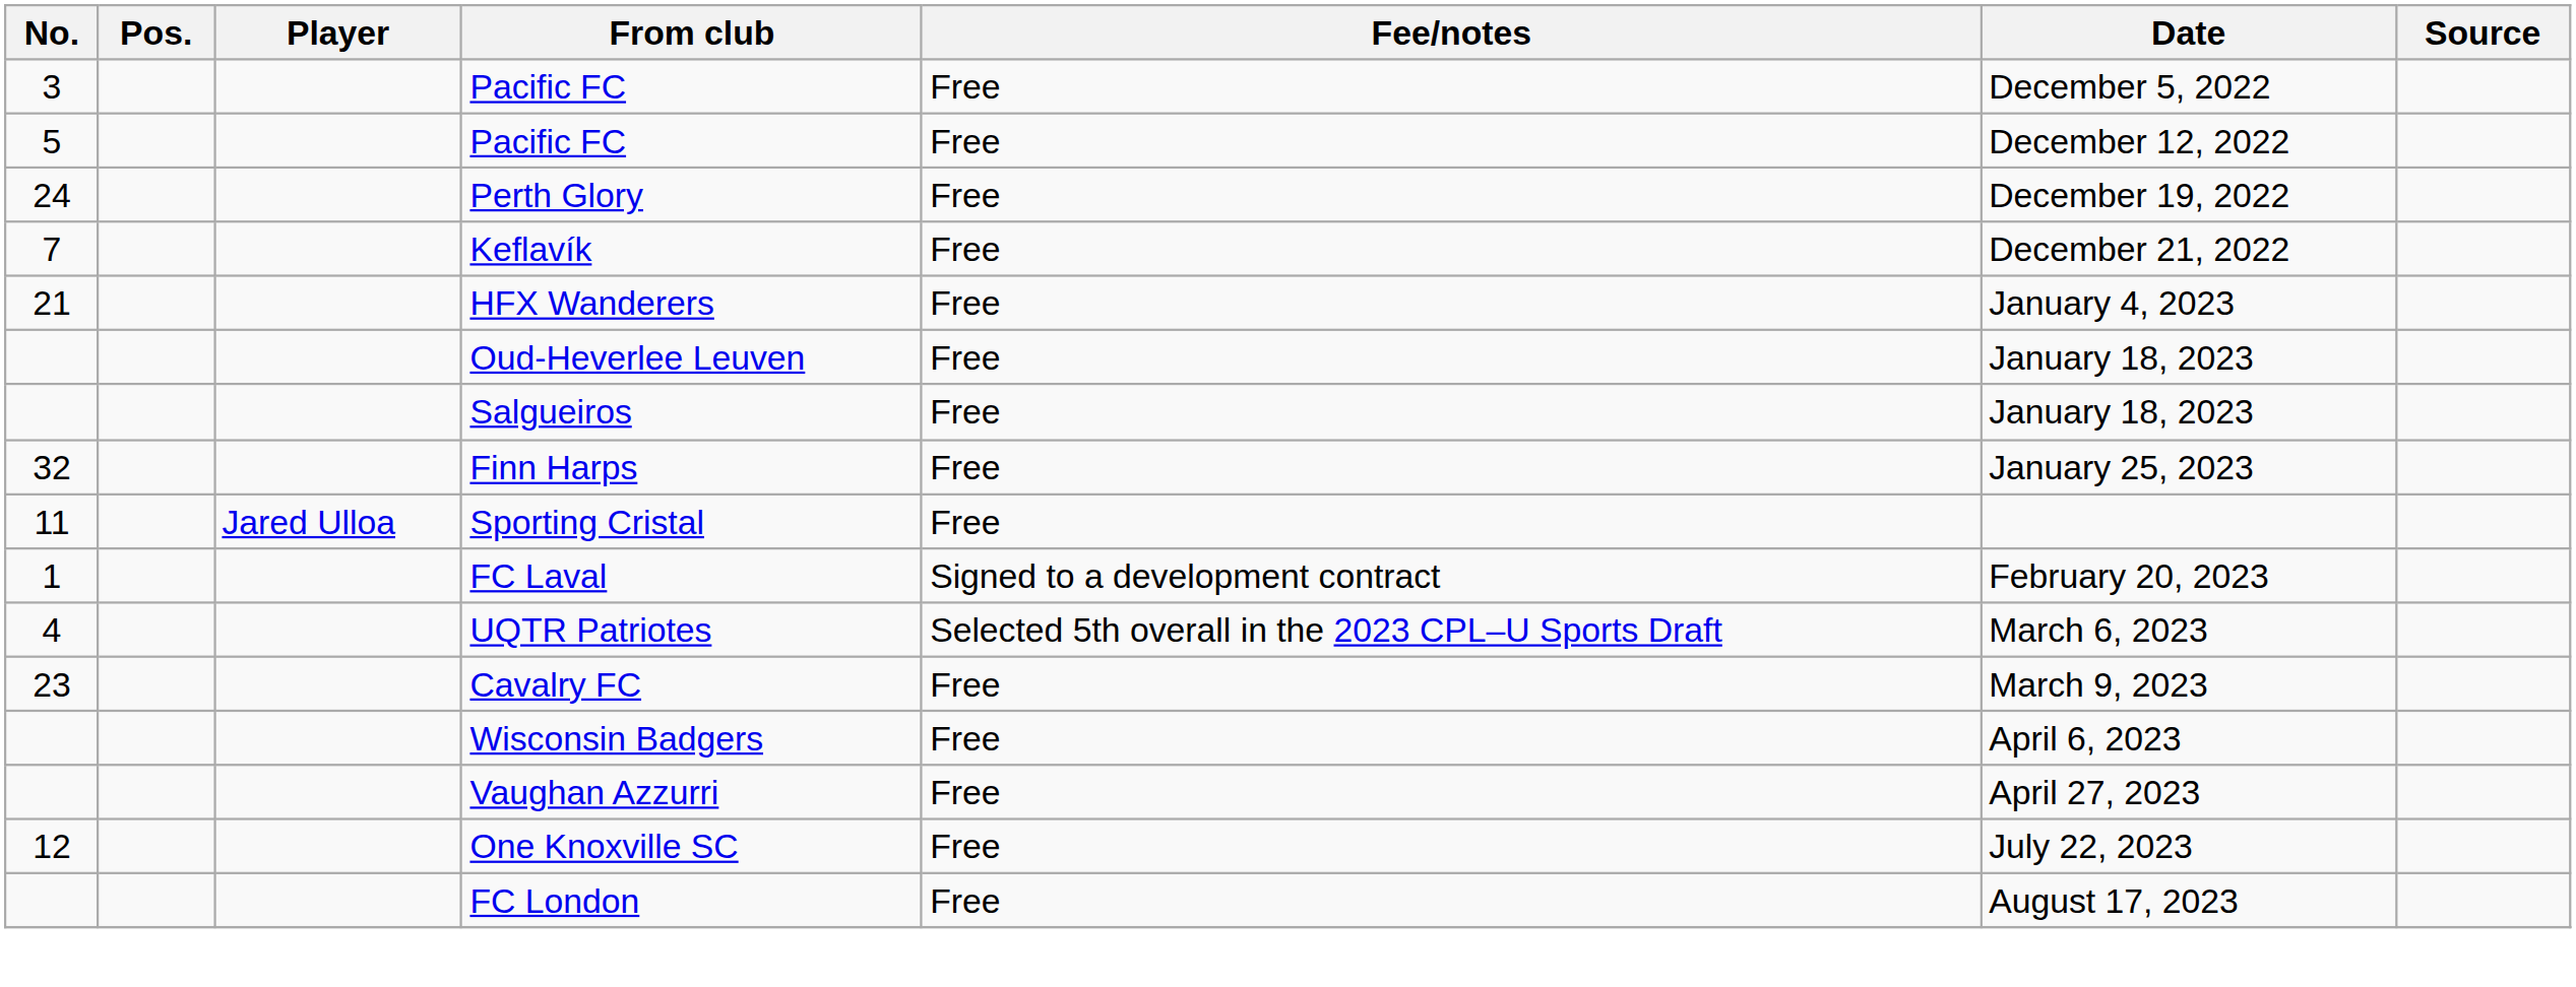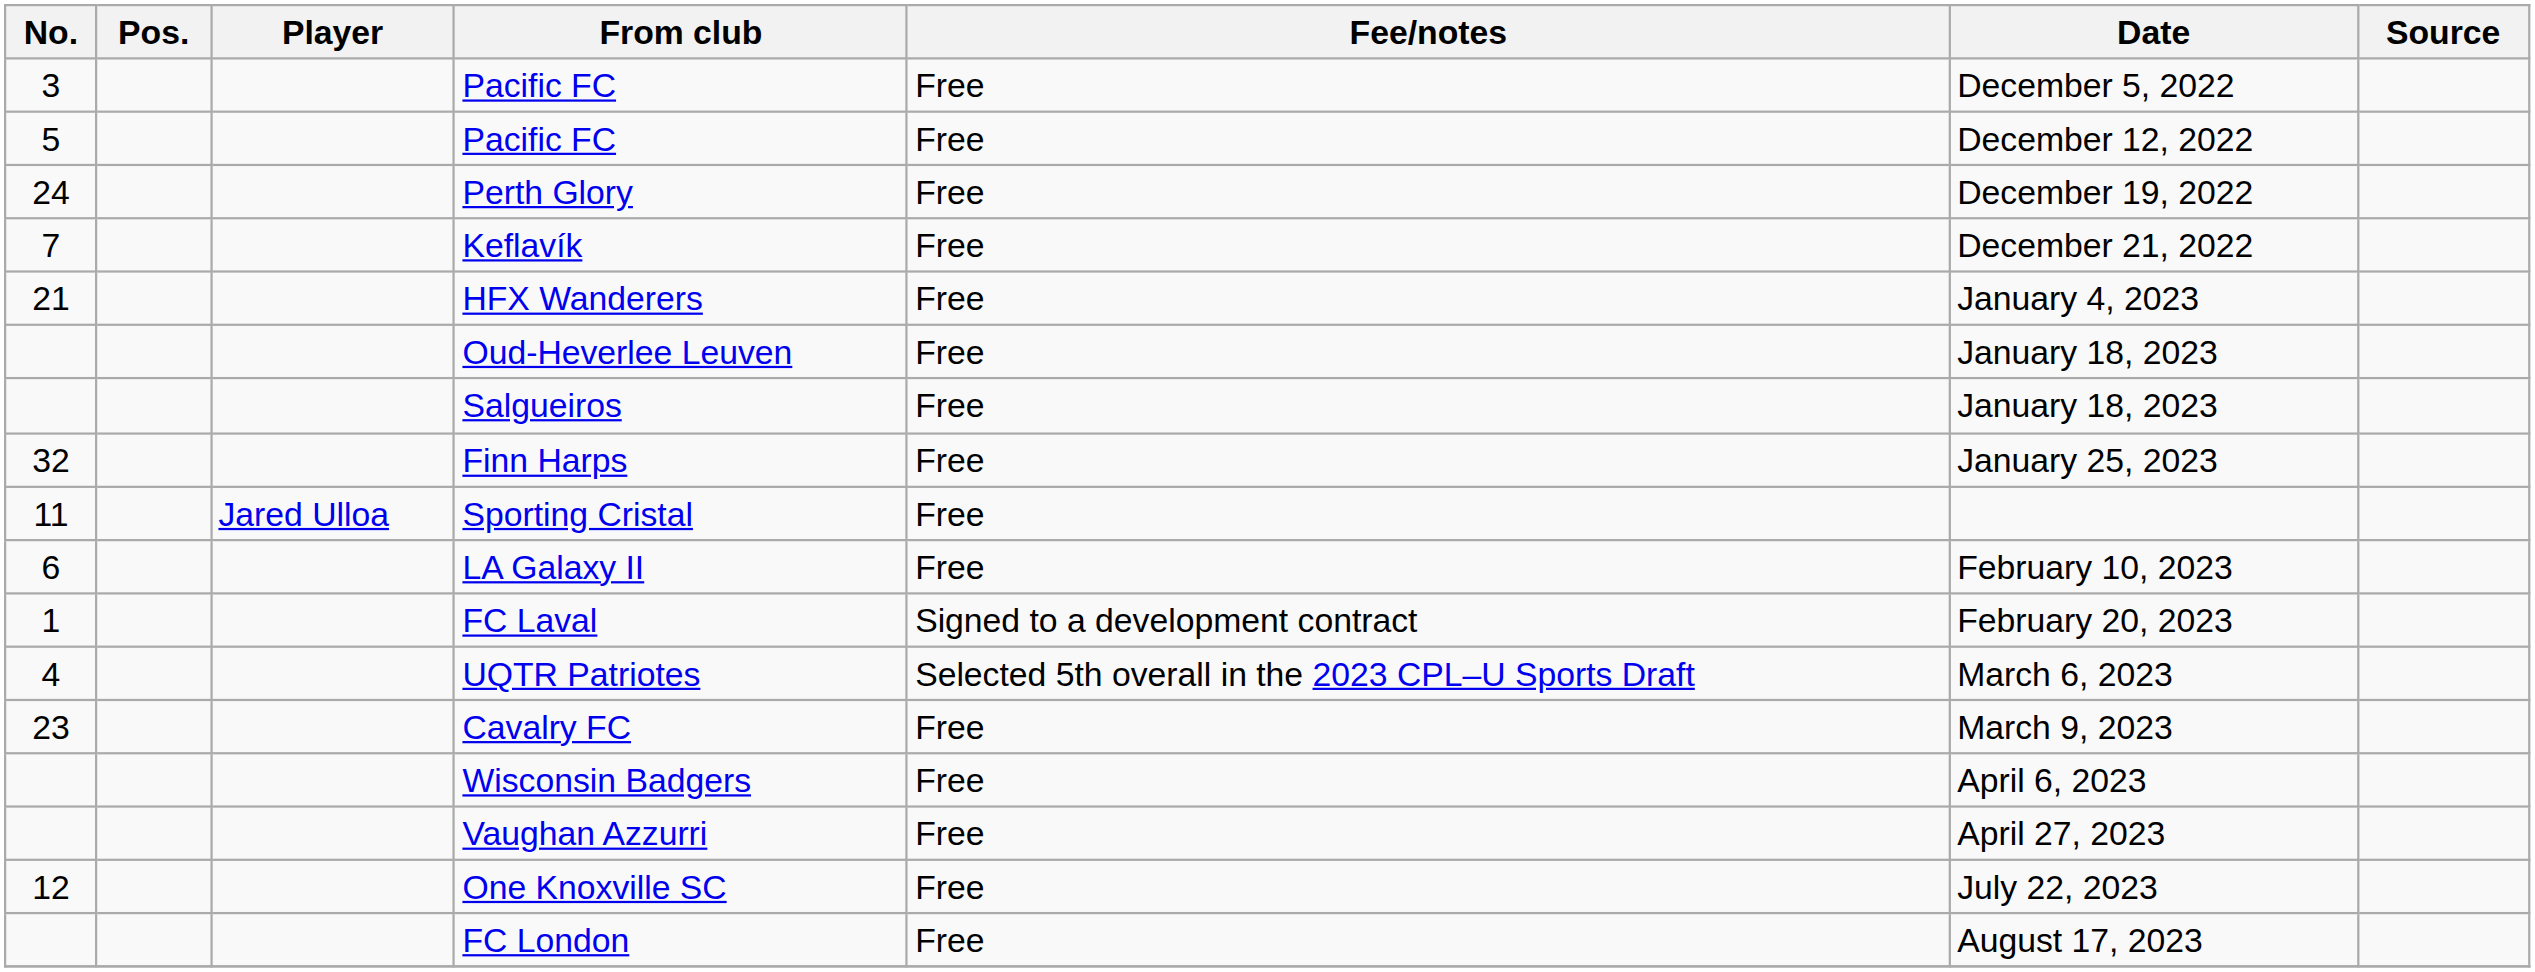+ row: 6 | LA Galaxy II | Free | February 10, 2023
